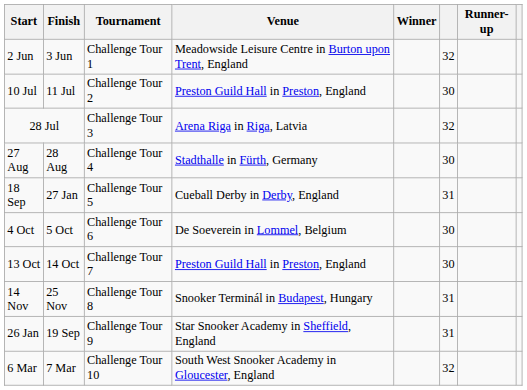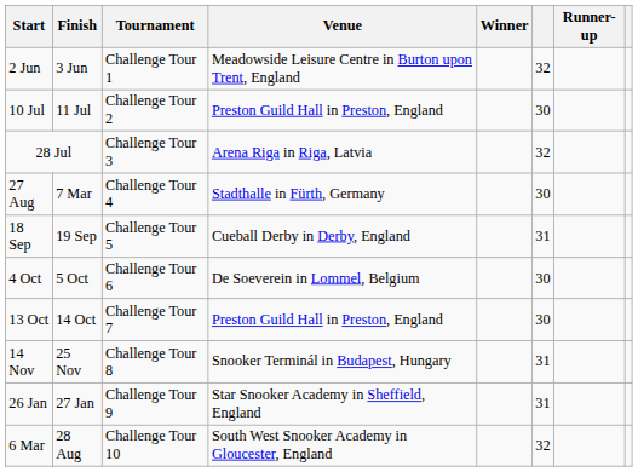27 Aug | Finish: 28 Aug -> 7 Mar
18 Sep | Finish: 27 Jan -> 19 Sep
26 Jan | Finish: 19 Sep -> 27 Jan
6 Mar | Finish: 7 Mar -> 28 Aug
